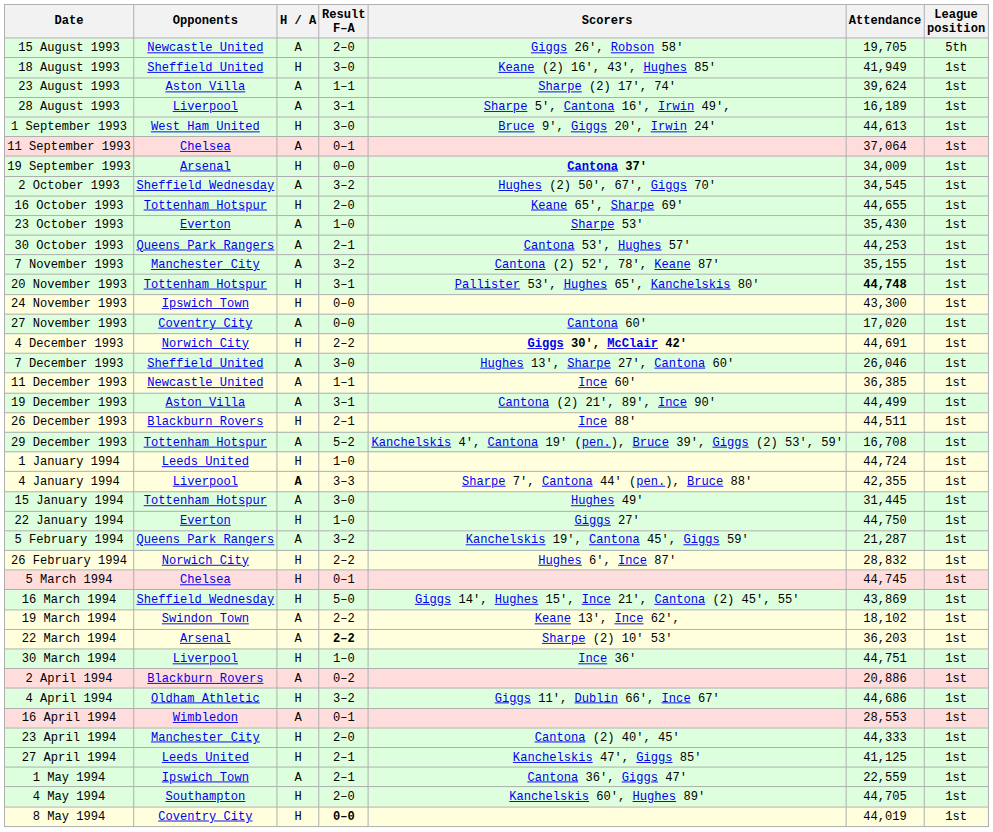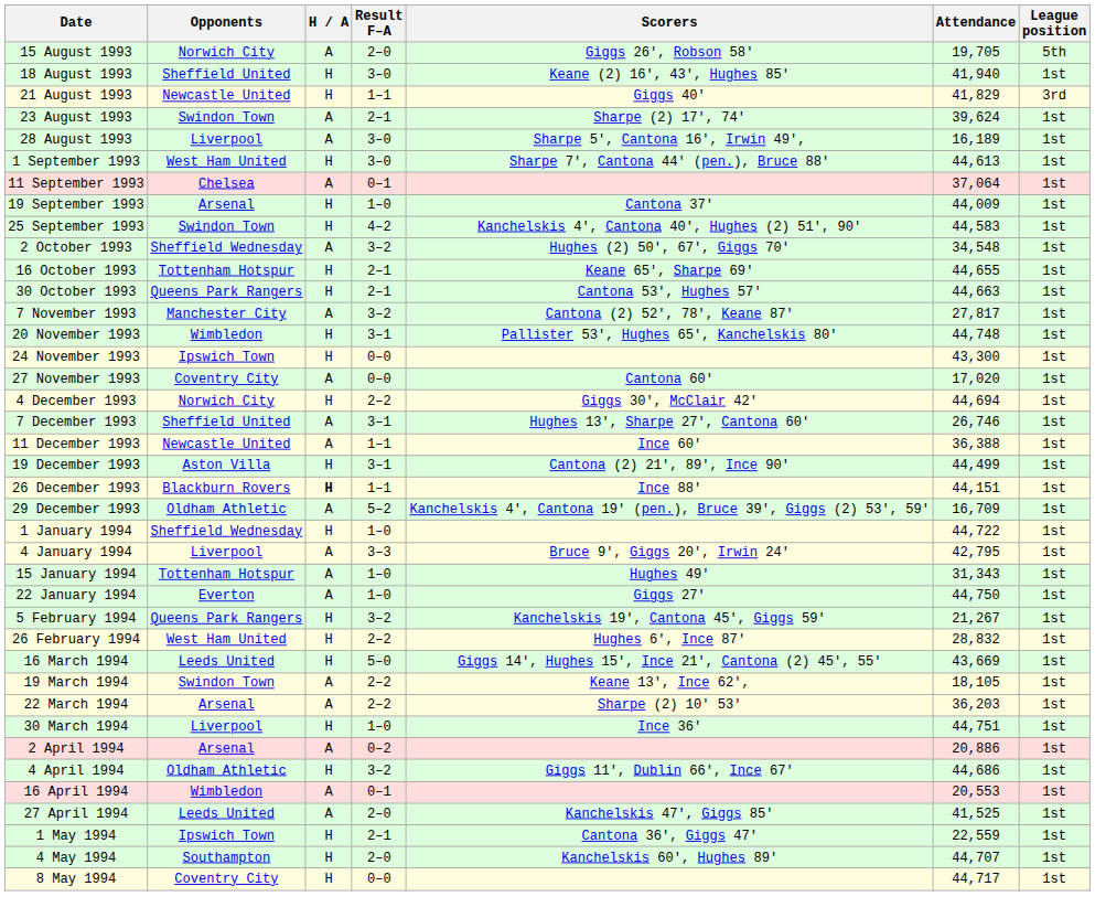15 August 1993 | Opponents: Newcastle United -> Norwich City
18 August 1993 | Attendance: 41,949 -> 41,940
+ row: 21 August 1993 | Newcastle United | H | 1–1 | Giggs 40' | 41,829 | 3rd
23 August 1993 | Opponents: Aston Villa -> Swindon Town
23 August 1993 | Result F–A: 1–1 -> 2–1
28 August 1993 | Result F–A: 3–1 -> 3–0
1 September 1993 | Scorers: Bruce 9', Giggs 20', Irwin 24' -> Sharpe 7', Cantona 44' (pen.), Bruce 88'
19 September 1993 | Result F–A: 0–0 -> 1–0
19 September 1993 | Scorers: bold -> normal
19 September 1993 | Attendance: 34,009 -> 44,009
+ row: 25 September 1993 | Swindon Town | H | 4–2 | Kanchelskis 4', Cantona 40', Hughes (2) 51', 90' | 44,583 | 1st
2 October 1993 | Attendance: 34,545 -> 34,548
16 October 1993 | Result F–A: 2–0 -> 2–1
- row: 23 October 1993 | Everton | A | 1–0 | Sharpe 53' | 35,430 | 1st
30 October 1993 | H / A: A -> H
30 October 1993 | Attendance: 44,253 -> 44,663
7 November 1993 | Attendance: 35,155 -> 27,817
20 November 1993 | Opponents: Tottenham Hotspur -> Wimbledon
20 November 1993 | Attendance: bold -> normal
4 December 1993 | Scorers: bold -> normal
4 December 1993 | Attendance: 44,691 -> 44,694
7 December 1993 | Result F–A: 3–0 -> 3–1
7 December 1993 | Attendance: 26,046 -> 26,746
11 December 1993 | Attendance: 36,385 -> 36,388
19 December 1993 | H / A: A -> H
26 December 1993 | H / A: normal -> bold
26 December 1993 | Result F–A: 2–1 -> 1–1
26 December 1993 | Attendance: 44,511 -> 44,151
29 December 1993 | Opponents: Tottenham Hotspur -> Oldham Athletic
29 December 1993 | Attendance: 16,708 -> 16,709
1 January 1994 | Opponents: Leeds United -> Sheffield Wednesday
1 January 1994 | Attendance: 44,724 -> 44,722
4 January 1994 | H / A: bold -> normal
4 January 1994 | Scorers: Sharpe 7', Cantona 44' (pen.), Bruce 88' -> Bruce 9', Giggs 20', Irwin 24'
4 January 1994 | Attendance: 42,355 -> 42,795
15 January 1994 | Result F–A: 3–0 -> 1–0
15 January 1994 | Attendance: 31,445 -> 31,343
22 January 1994 | H / A: H -> A
5 February 1994 | H / A: A -> H
5 February 1994 | Attendance: 21,287 -> 21,267
26 February 1994 | Opponents: Norwich City -> West Ham United
- row: 5 March 1994 | Chelsea | H | 0–1 | 44,745 | 1st
16 March 1994 | Opponents: Sheffield Wednesday -> Leeds United
16 March 1994 | Attendance: 43,869 -> 43,669
19 March 1994 | Attendance: 18,102 -> 18,105
22 March 1994 | Result F–A: bold -> normal
2 April 1994 | Opponents: Blackburn Rovers -> Arsenal
16 April 1994 | Attendance: 28,553 -> 20,553
- row: 23 April 1994 | Manchester City | H | 2–0 | Cantona (2) 40', 45' | 44,333 | 1st
27 April 1994 | H / A: H -> A
27 April 1994 | Result F–A: 2–1 -> 2–0
27 April 1994 | Attendance: 41,125 -> 41,525
1 May 1994 | H / A: A -> H
4 May 1994 | Attendance: 44,705 -> 44,707
8 May 1994 | Result F–A: bold -> normal
8 May 1994 | Attendance: 44,019 -> 44,717
